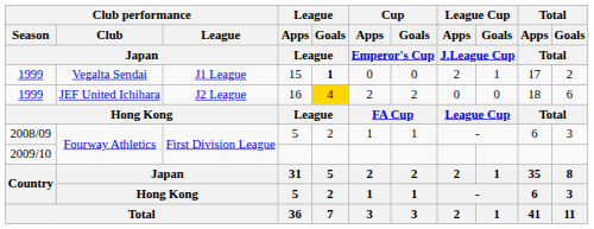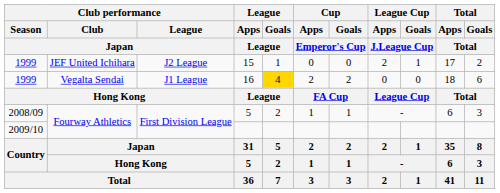15 | Club performance / Club / Japan: Vegalta Sendai -> JEF United Ichihara
15 | Club performance / League / Japan: J1 League -> J2 League
15 | League / Goals / League: bold -> normal
16 | Club performance / Club / Japan: JEF United Ichihara -> Vegalta Sendai
16 | Club performance / League / Japan: J2 League -> J1 League
